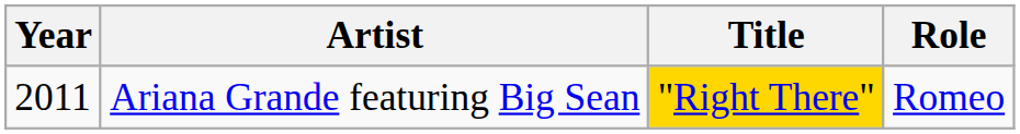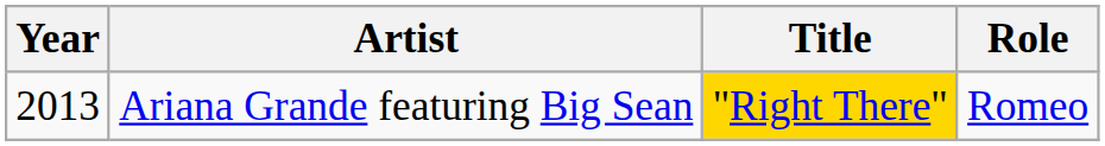Ariana Grande featuring Big Sean | Year: 2011 -> 2013
